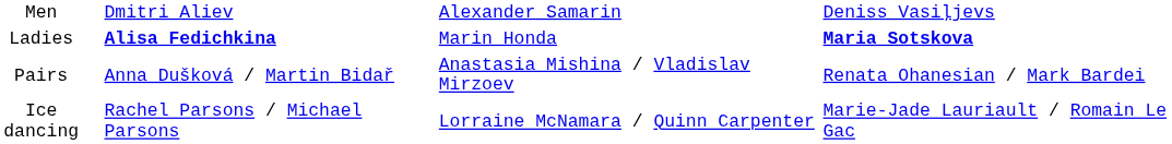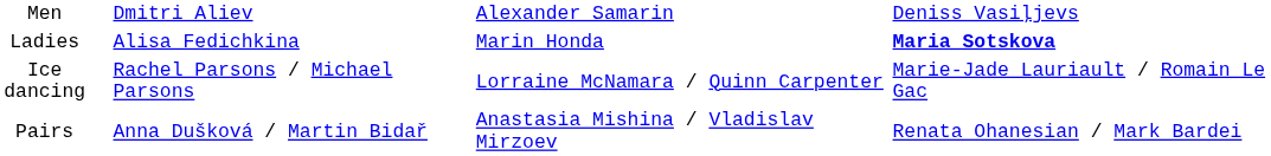Ladies | column 2: bold -> normal
rows swapped: Pairs <-> Ice dancing
